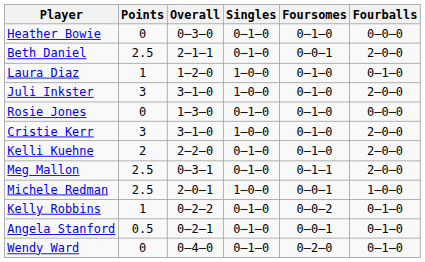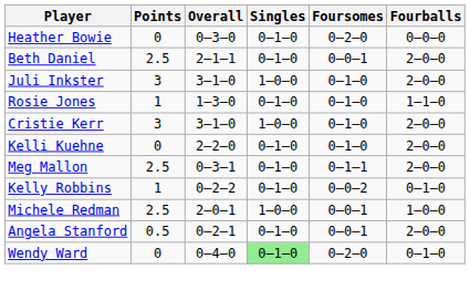Heather Bowie | Foursomes: 0–1–0 -> 0–2–0
- row: Laura Diaz | 1 | 1–2–0 | 1–0–0 | 0–1–0 | 0–1–0
Rosie Jones | Points: 0 -> 1
Rosie Jones | Fourballs: 0–0–0 -> 1–1–0
Kelli Kuehne | Points: 2 -> 0
rows swapped: Michele Redman <-> Kelly Robbins
Angela Stanford | Fourballs: 0–1–0 -> 2–0–0
Wendy Ward | Singles: no background -> lightgreen background
